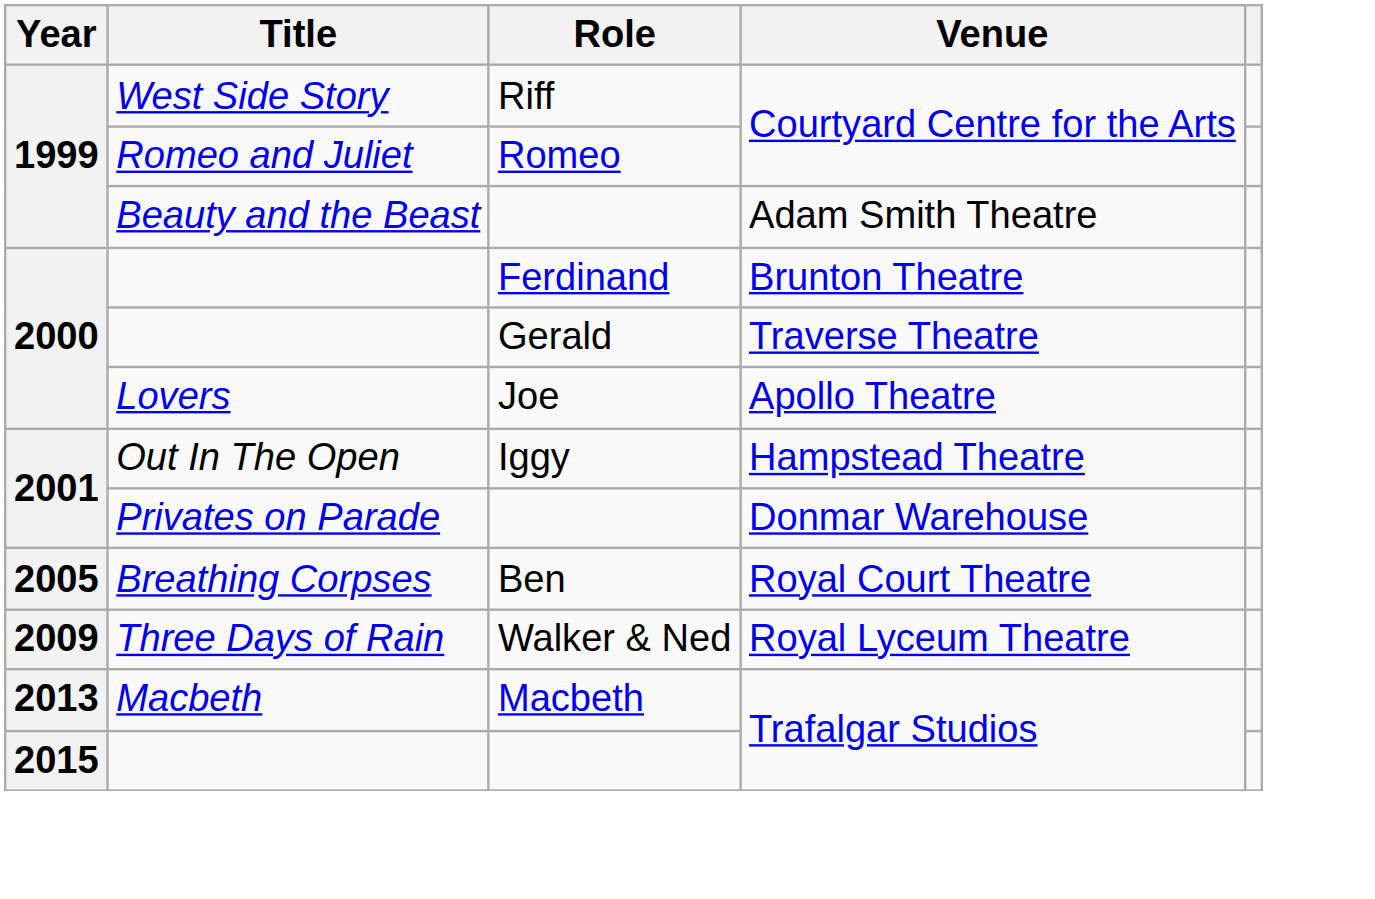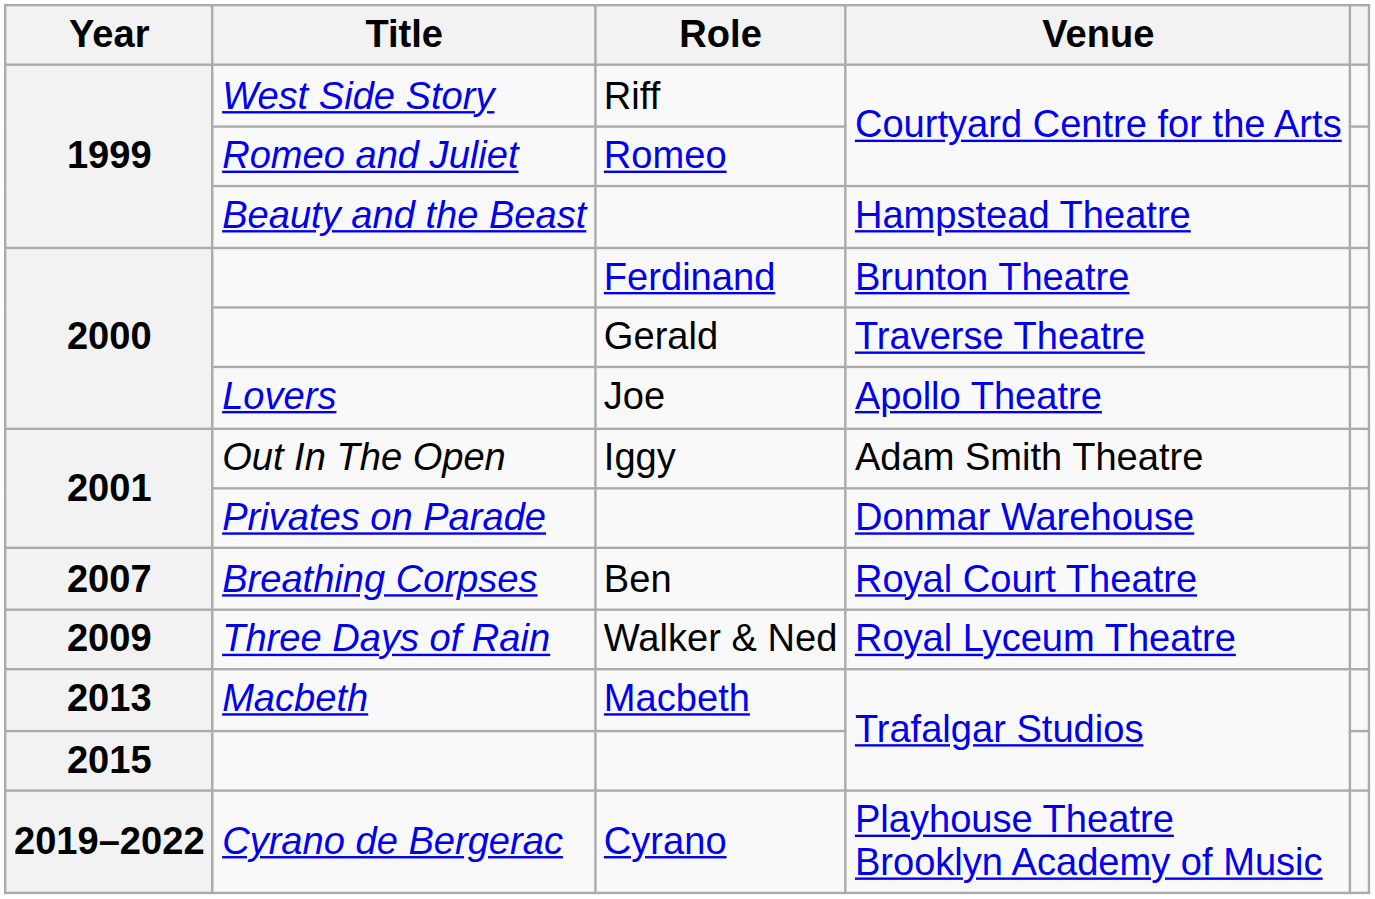Beauty and the Beast | Venue: Adam Smith Theatre -> Hampstead Theatre
Out In The Open | Venue: Hampstead Theatre -> Adam Smith Theatre
Breathing Corpses | Year: 2005 -> 2007
+ row: 2019–2022 | Cyrano de Bergerac | Cyrano | Playhouse Theatre Brooklyn Academy of Music
